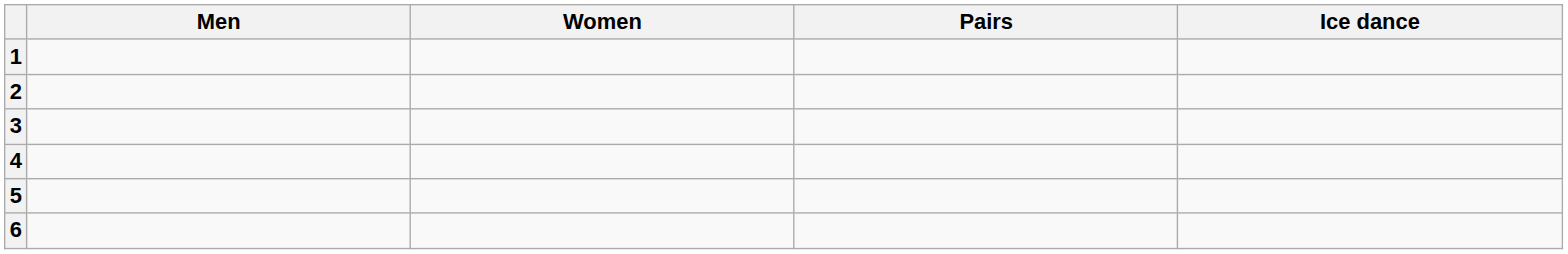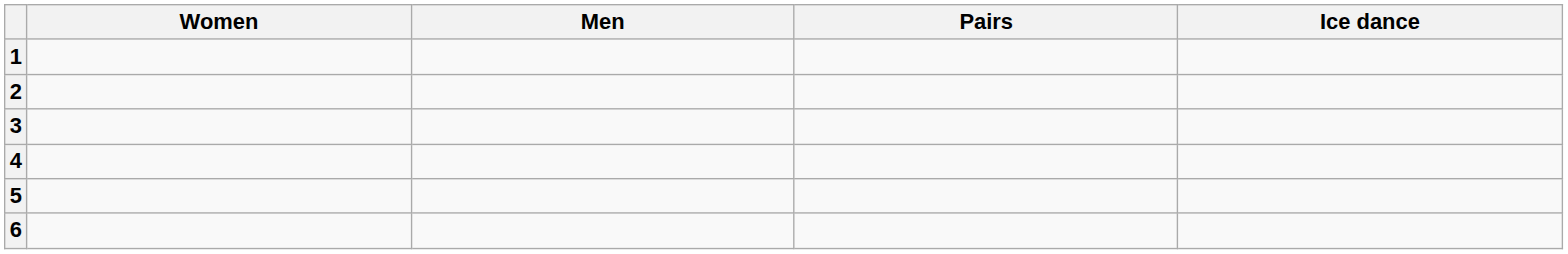columns swapped: Men <-> Women
